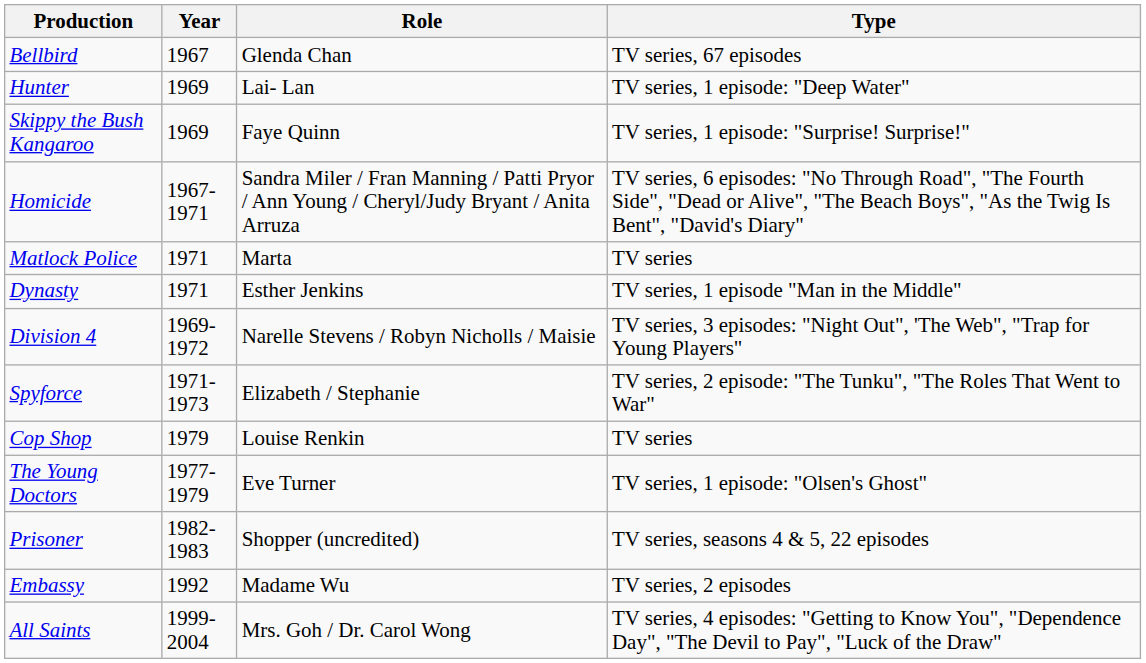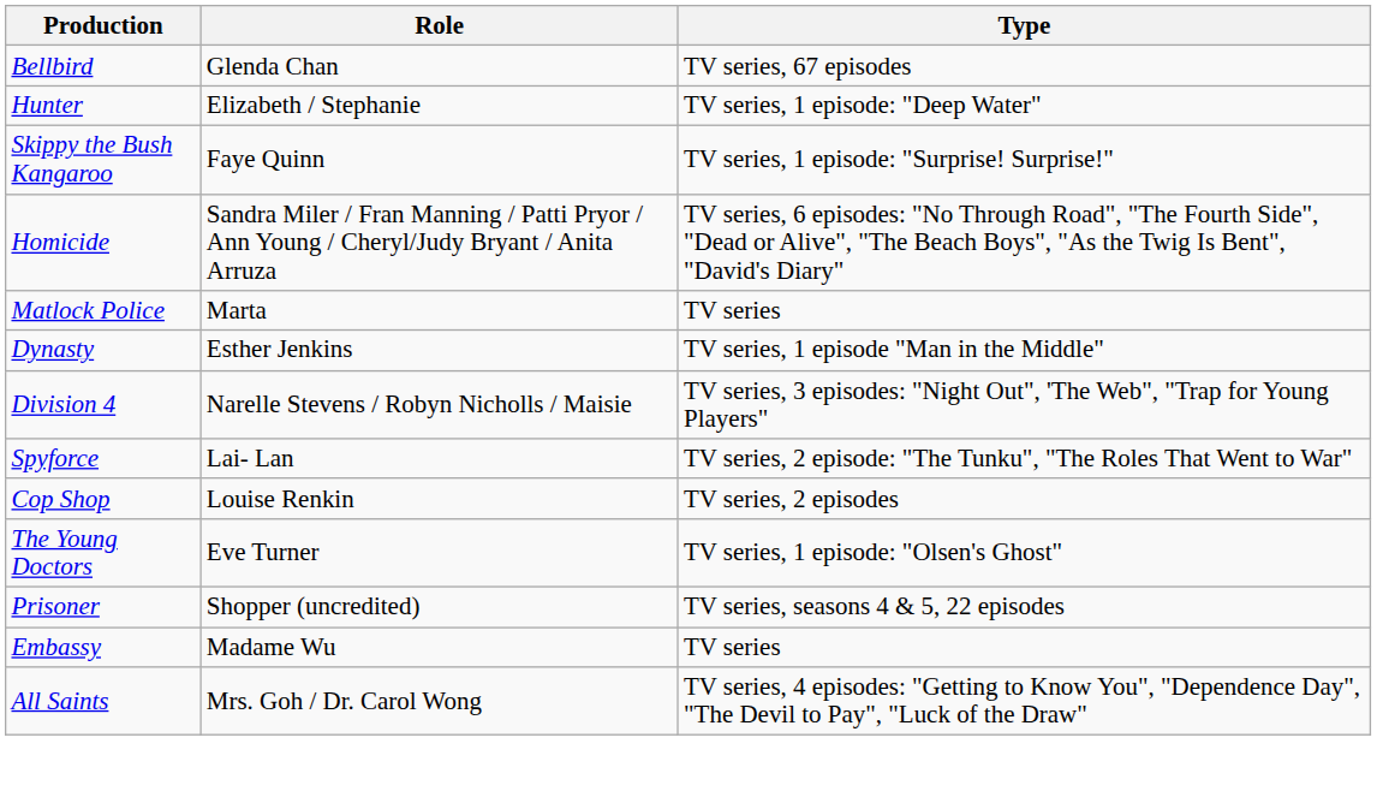- column: Year | 1967 | 1969 | 1969 | 1967-1971 | 1971 | 1971 | 1969-1972 | 1971-1973 | 1979 | 1977-1979 | 1982-1983 | 1992 | 1999-2004
Hunter | Role: Lai- Lan -> Elizabeth / Stephanie
Spyforce | Role: Elizabeth / Stephanie -> Lai- Lan
Cop Shop | Type: TV series -> TV series, 2 episodes
Embassy | Type: TV series, 2 episodes -> TV series
